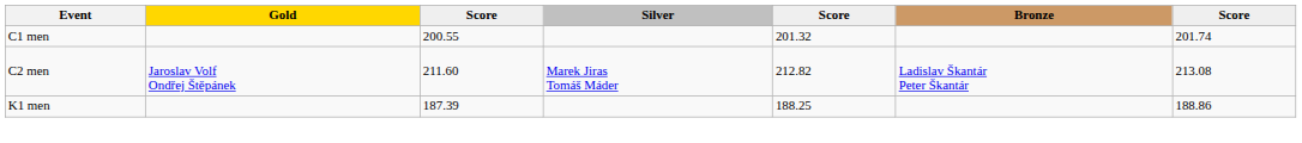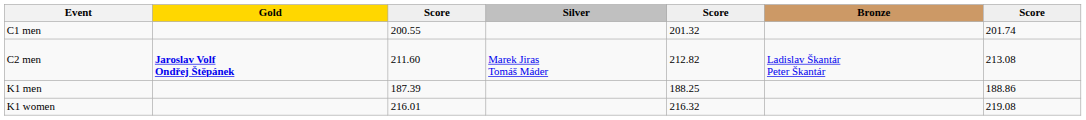C2 men | Gold: normal -> bold
+ row: K1 women | 216.01 | 216.32 | 219.08
